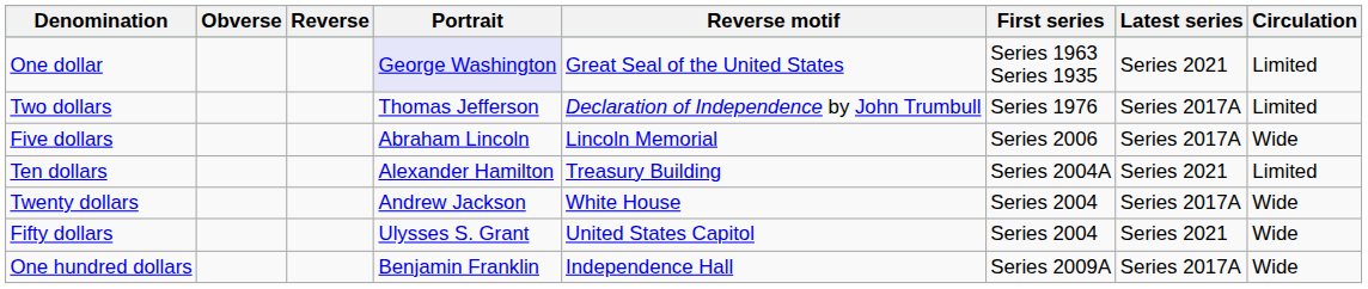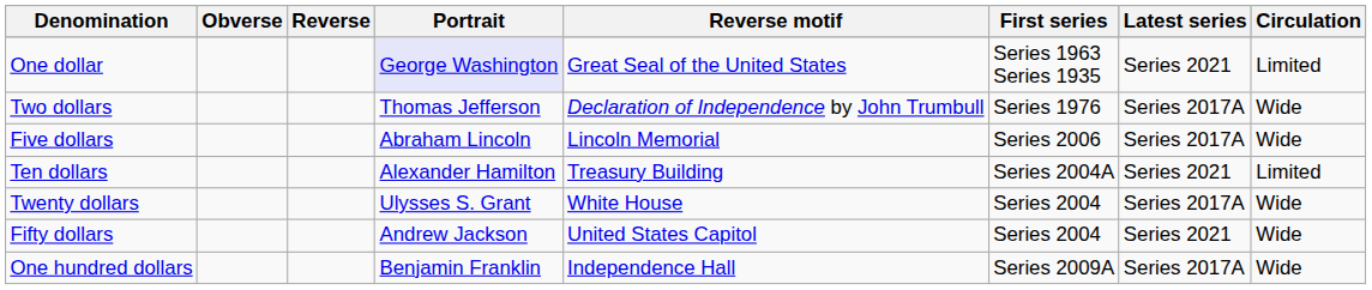Two dollars | Circulation: Limited -> Wide
Twenty dollars | Portrait: Andrew Jackson -> Ulysses S. Grant
Fifty dollars | Portrait: Ulysses S. Grant -> Andrew Jackson
